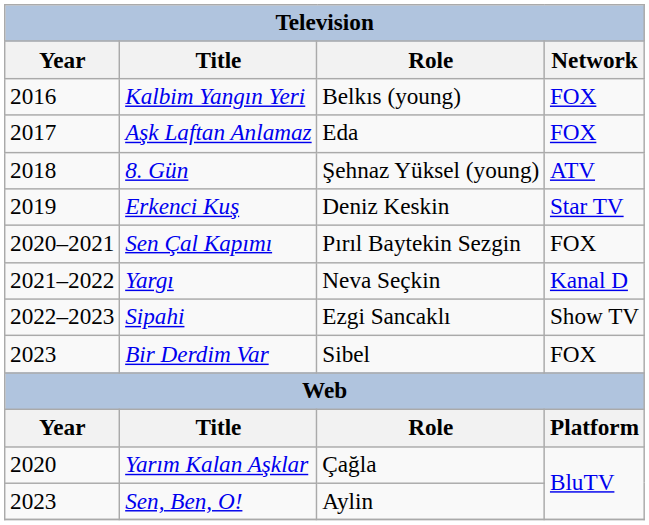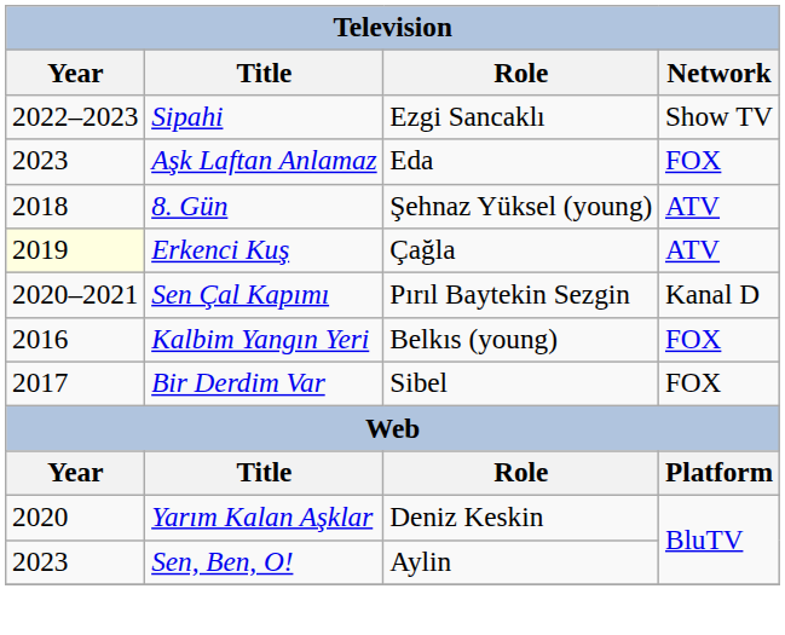rows swapped: Kalbim Yangın Yeri <-> Sipahi
Aşk Laftan Anlamaz | Year: 2017 -> 2023
Erkenci Kuş | Year: no background -> lightyellow background
Erkenci Kuş | Role: Deniz Keskin -> Çağla
Erkenci Kuş | Network: Star TV -> ATV
Sen Çal Kapımı | Network: FOX -> Kanal D
- row: 2021–2022 | Yargı | Neva Seçkin | Kanal D
Bir Derdim Var | Year: 2023 -> 2017
Yarım Kalan Aşklar | Role: Çağla -> Deniz Keskin
